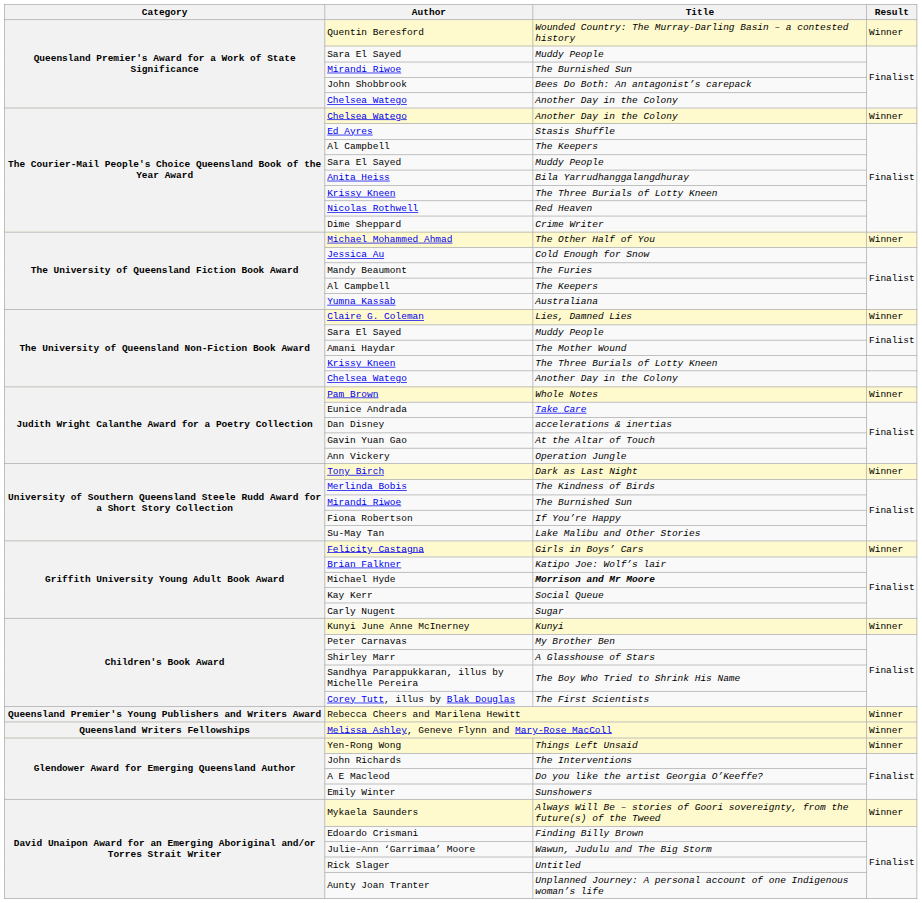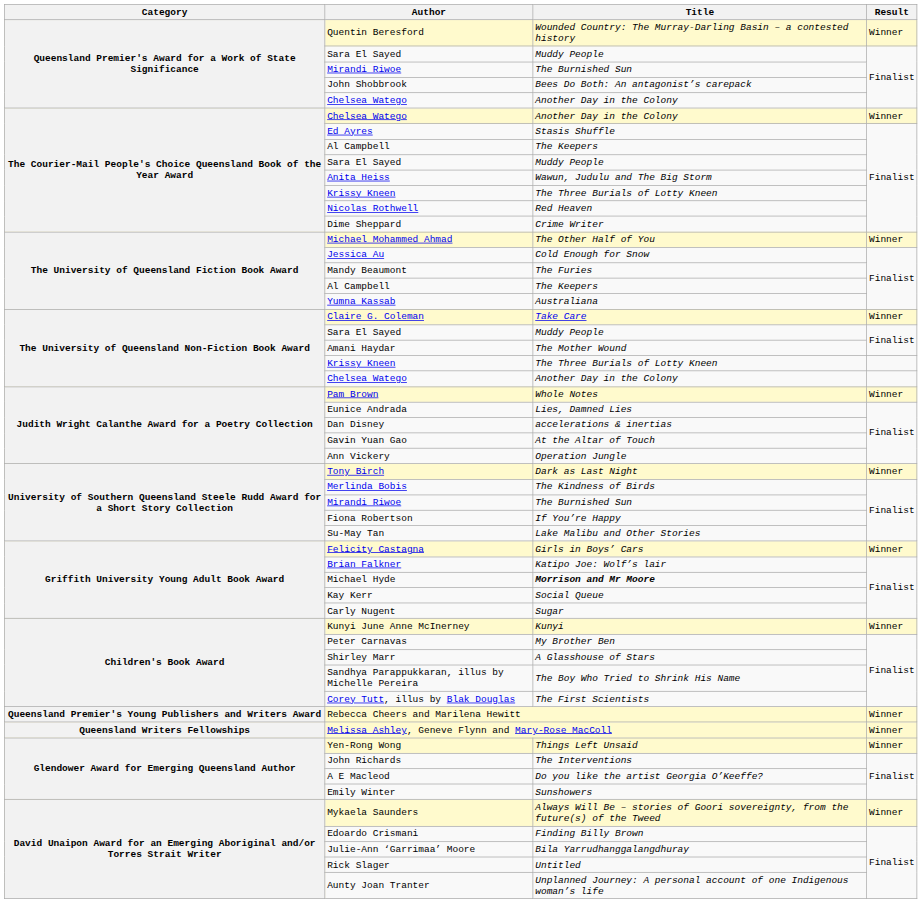Anita Heiss | Title: Bila Yarrudhanggalangdhuray -> Wawun, Judulu and The Big Storm
Claire G. Coleman | Title: Lies, Damned Lies -> Take Care
Eunice Andrada | Title: Take Care -> Lies, Damned Lies
Julie-Ann ‘Garrimaa’ Moore | Title: Wawun, Judulu and The Big Storm -> Bila Yarrudhanggalangdhuray
